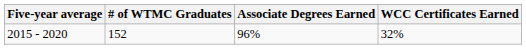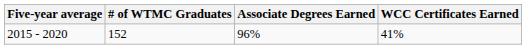2015 - 2020 | WCC Certificates Earned: 32% -> 41%
